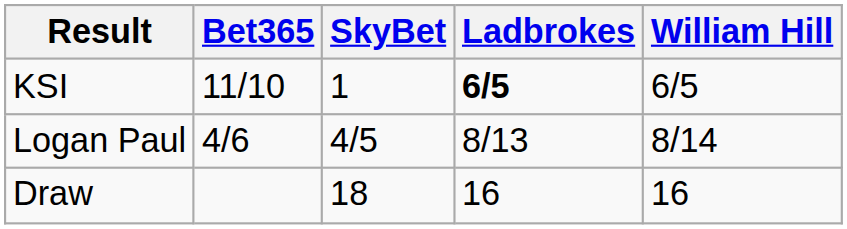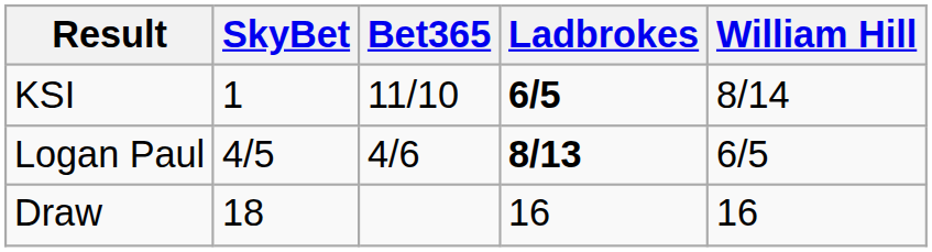columns swapped: Bet365 <-> SkyBet
KSI | William Hill: 6/5 -> 8/14
Logan Paul | Ladbrokes: normal -> bold
Logan Paul | William Hill: 8/14 -> 6/5
